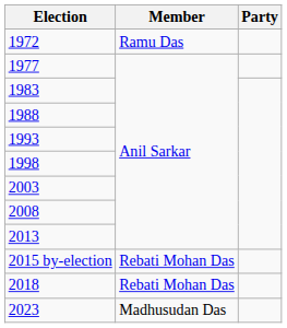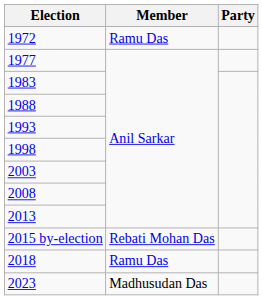2018 | Member: Rebati Mohan Das -> Ramu Das
